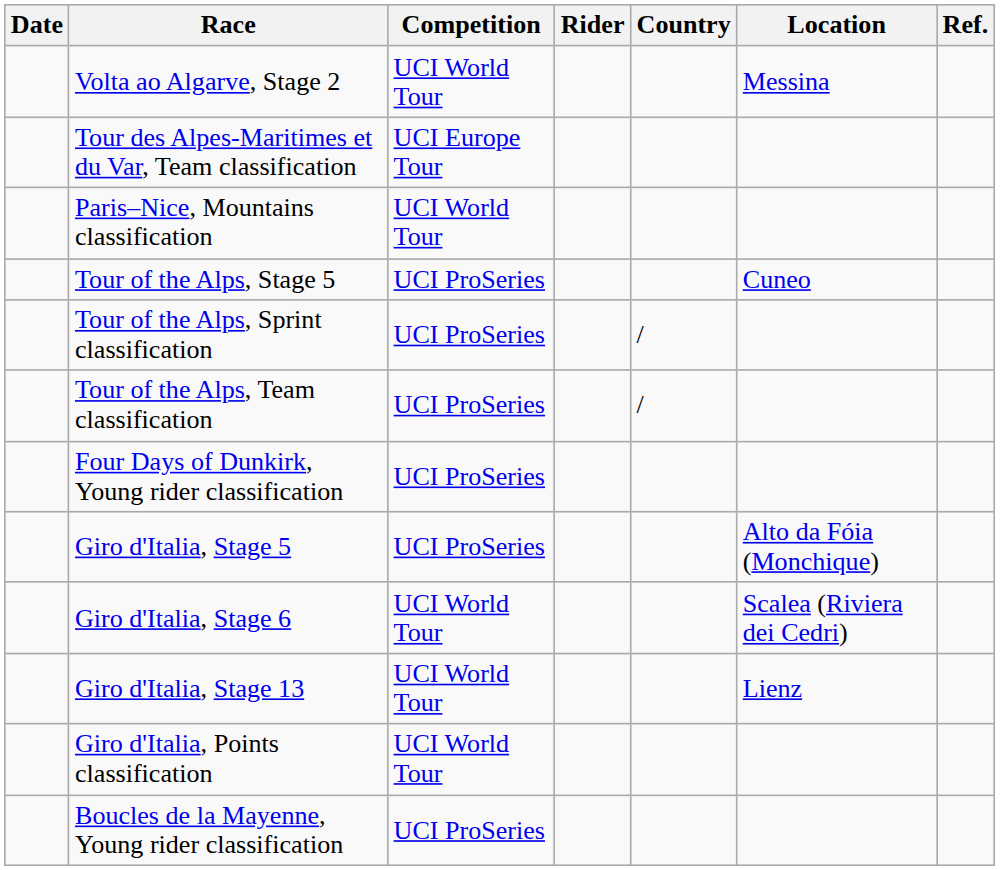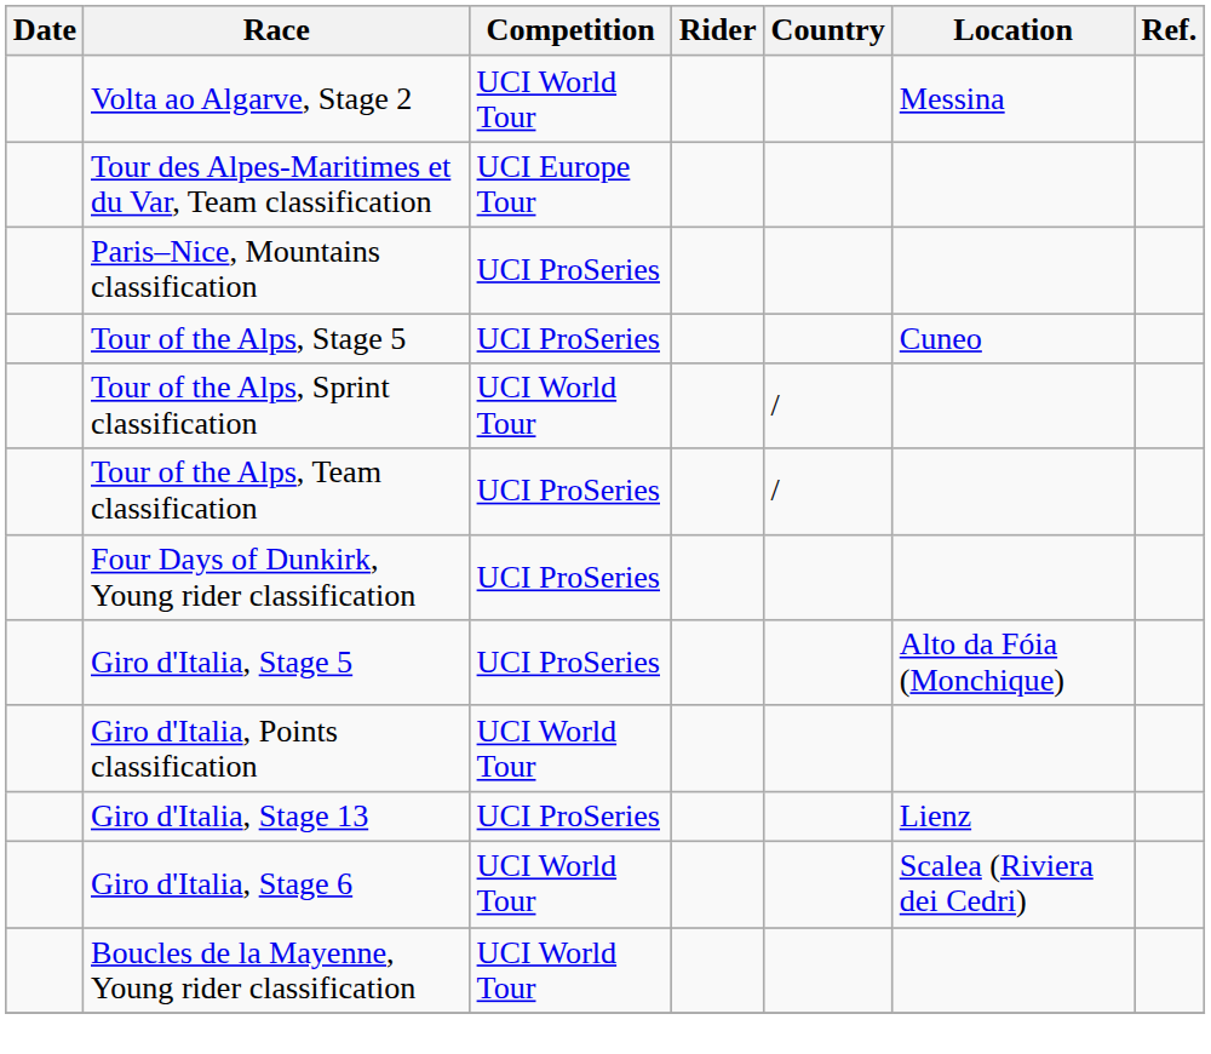Paris–Nice, Mountains classification | Competition: UCI World Tour -> UCI ProSeries
Tour of the Alps, Sprint classification | Competition: UCI ProSeries -> UCI World Tour
rows swapped: Giro d'Italia, Stage 6 <-> Giro d'Italia, Points classification
Giro d'Italia, Stage 13 | Competition: UCI World Tour -> UCI ProSeries
Boucles de la Mayenne, Young rider classification | Competition: UCI ProSeries -> UCI World Tour
